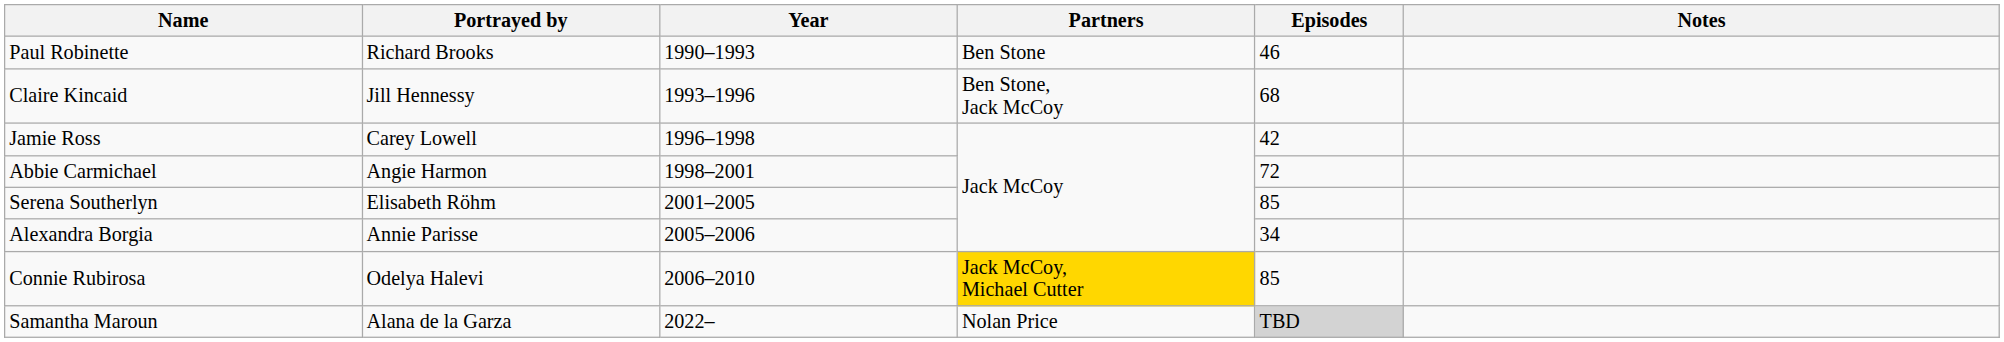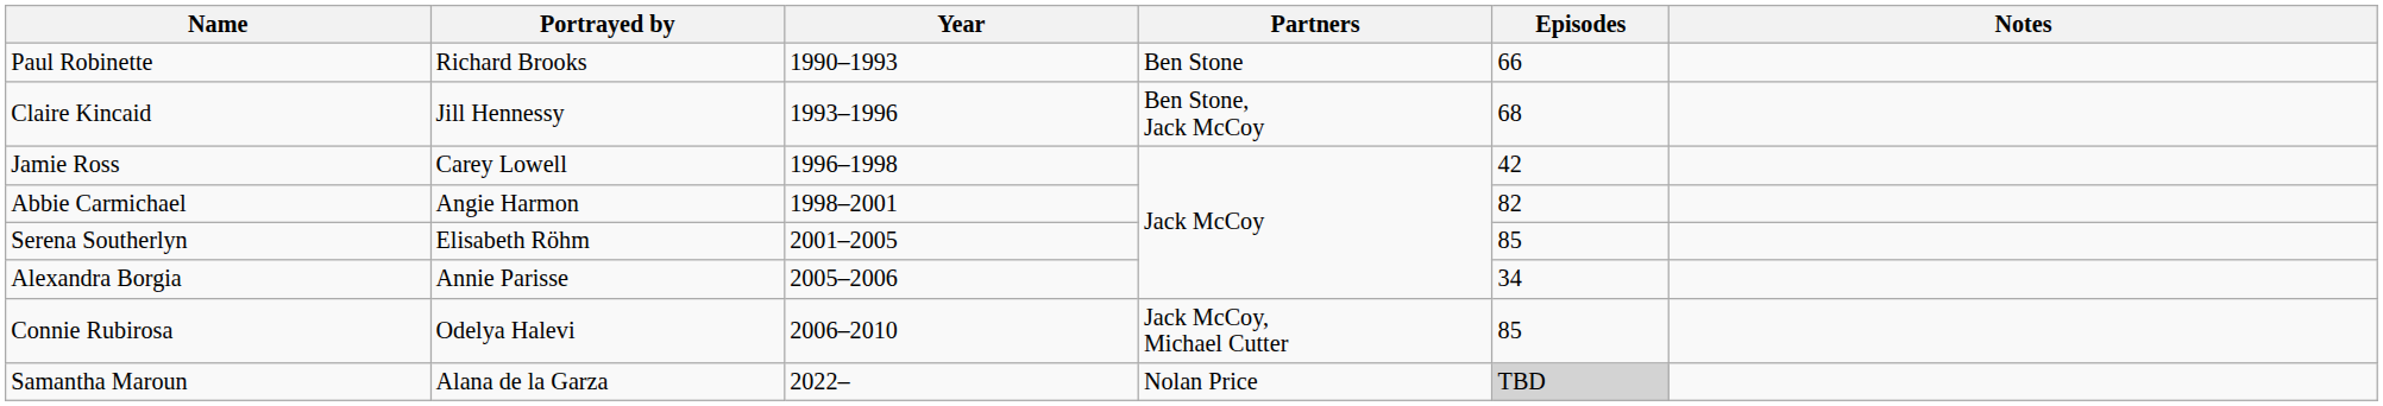Paul Robinette | Episodes: 46 -> 66
Abbie Carmichael | Episodes: 72 -> 82
Connie Rubirosa | Partners: gold background -> no background
